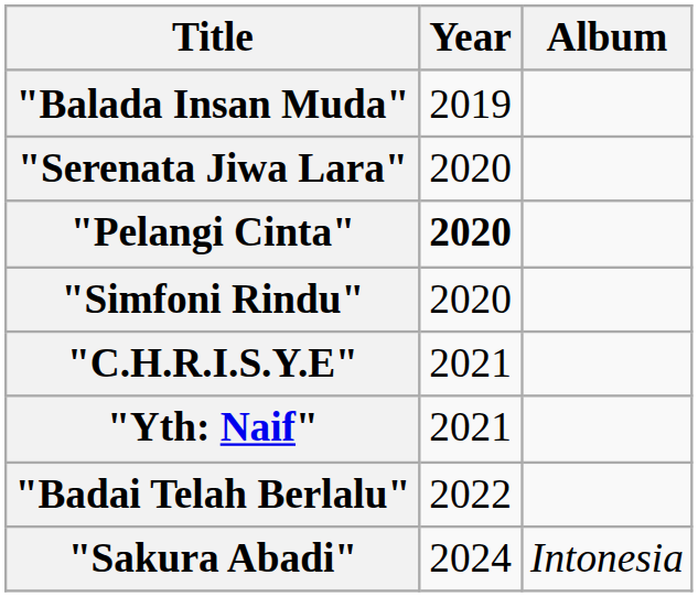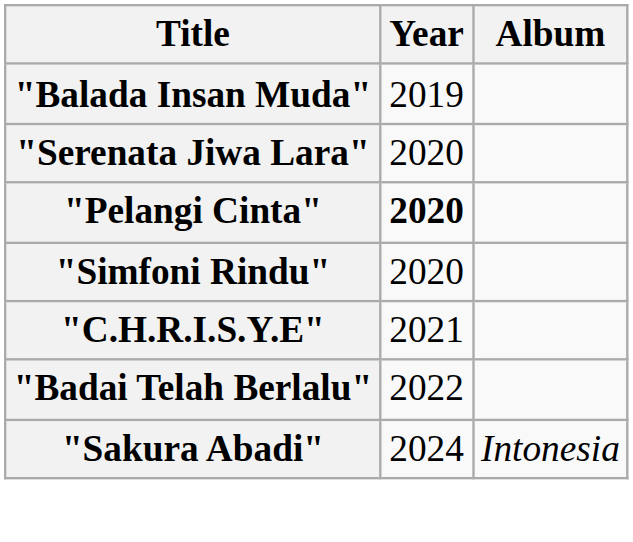- row: "Yth: Naif" | 2021
